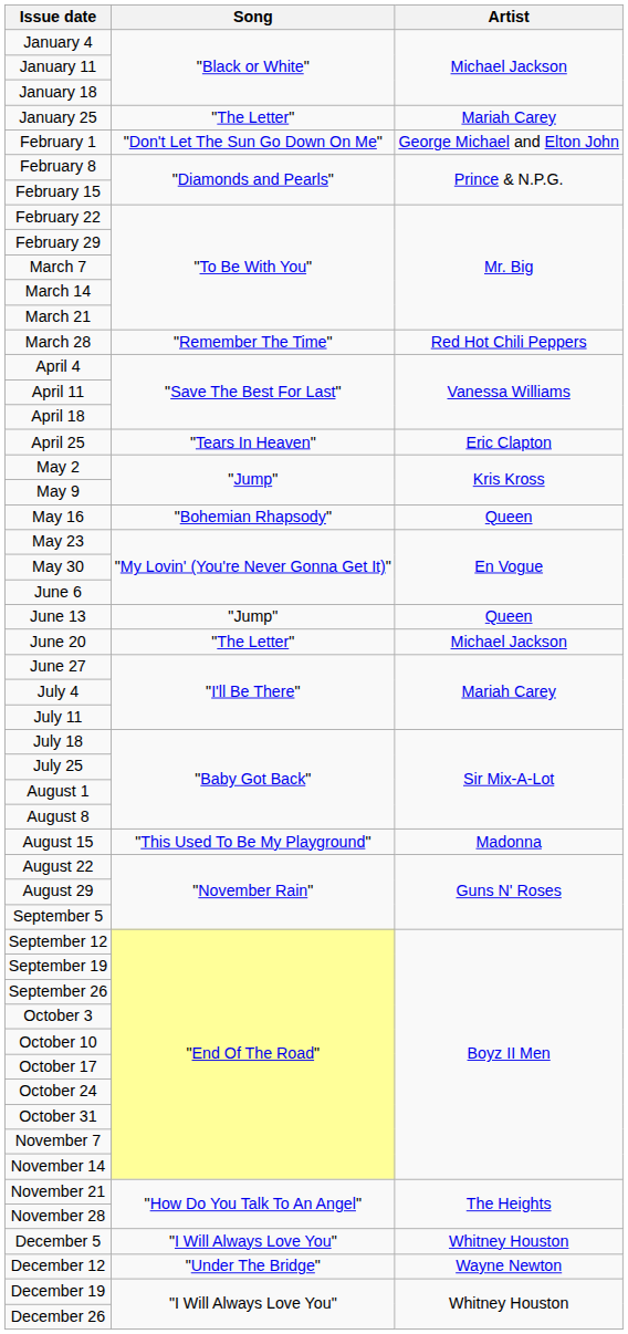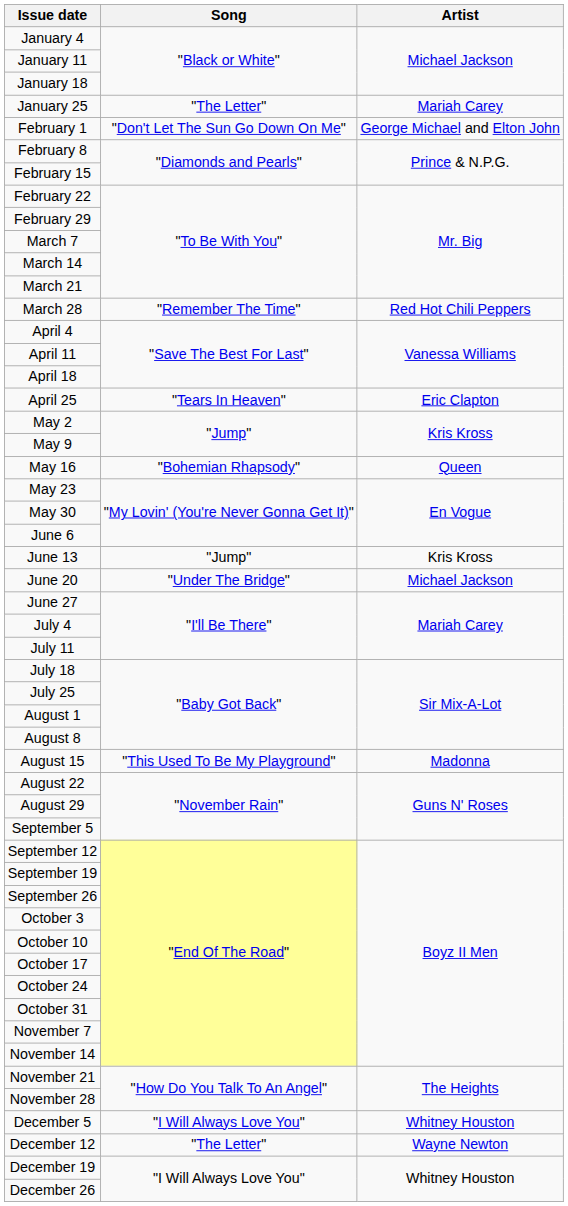June 13 | Artist: Queen -> Kris Kross
June 20 | Song: "The Letter" -> "Under The Bridge"
December 12 | Song: "Under The Bridge" -> "The Letter"
